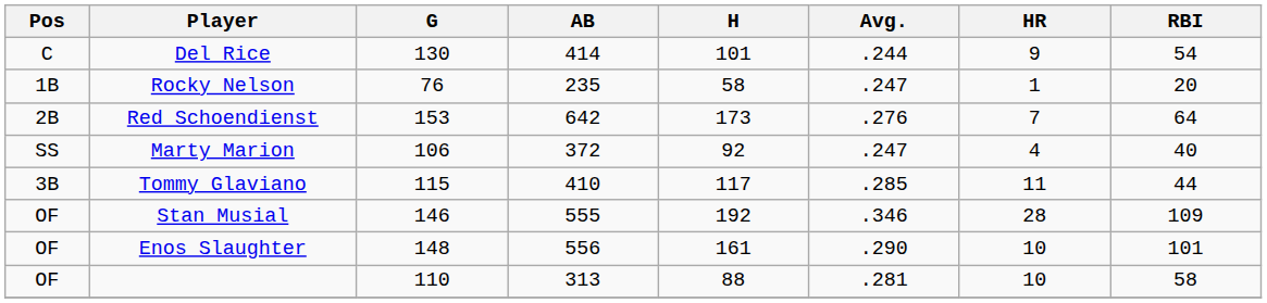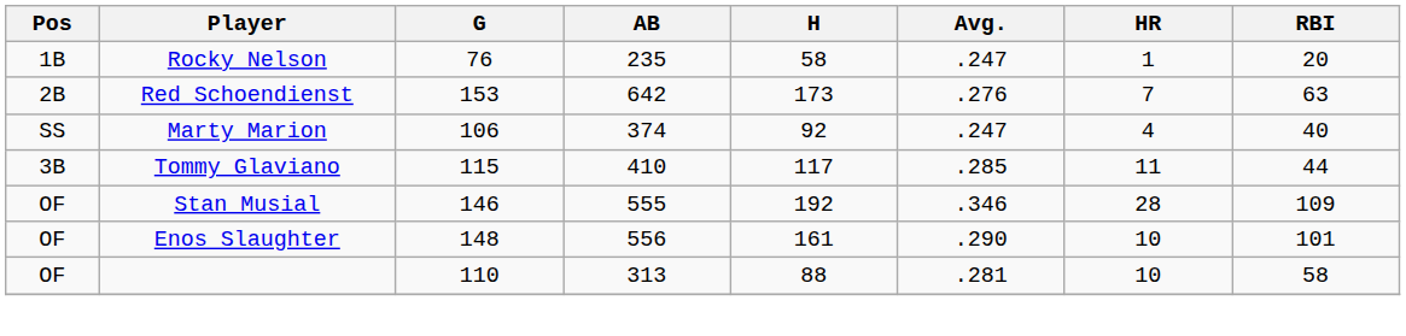- row: C | Del Rice | 130 | 414 | 101 | .244 | 9 | 54
Red Schoendienst | RBI: 64 -> 63
Marty Marion | AB: 372 -> 374
